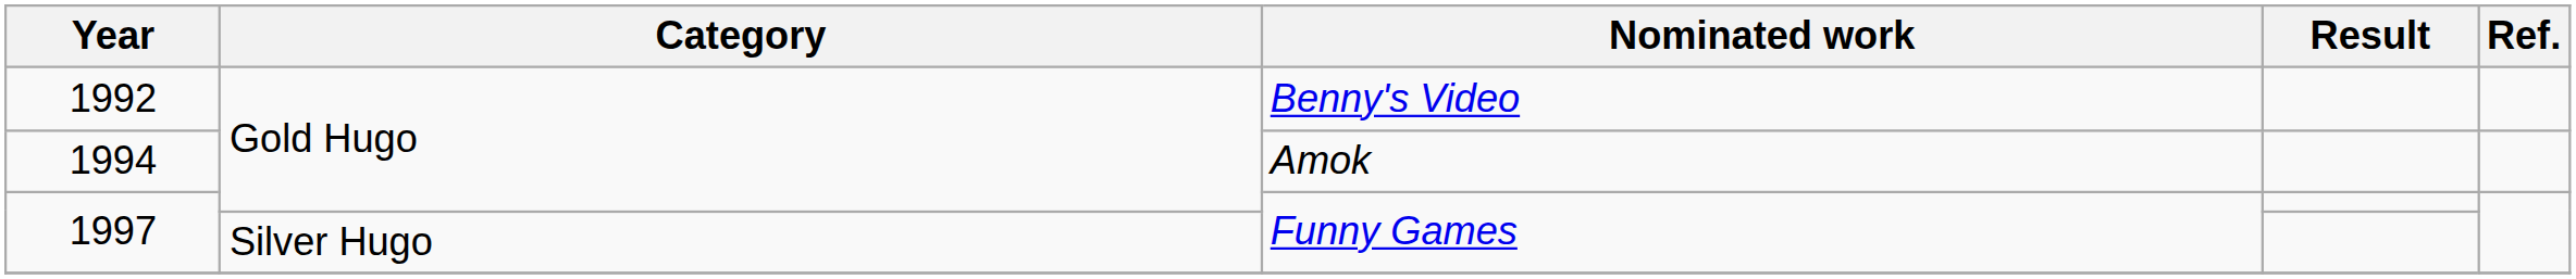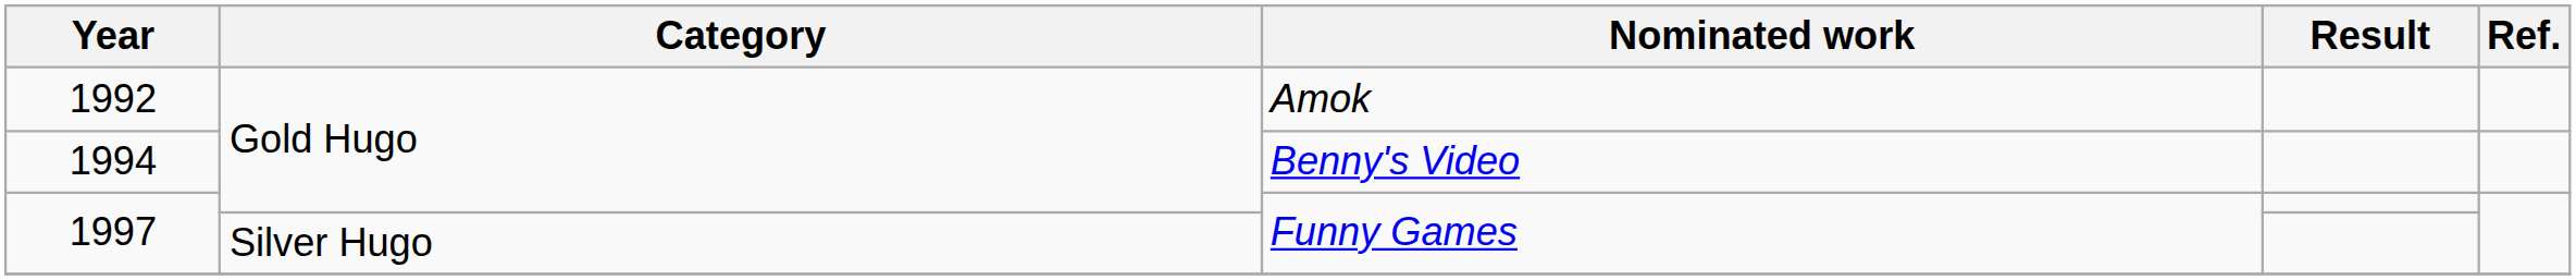1992 | Nominated work: Benny's Video -> Amok
1994 | Nominated work: Amok -> Benny's Video
